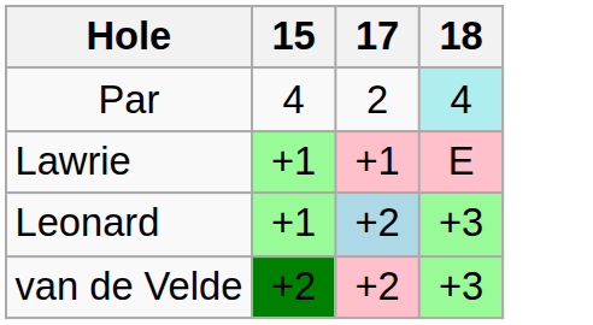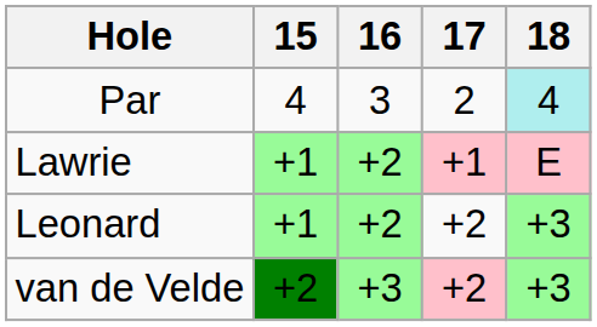+ column: 16 | 3 | +2 | +2 | +3
Leonard | 17: lightblue background -> no background
